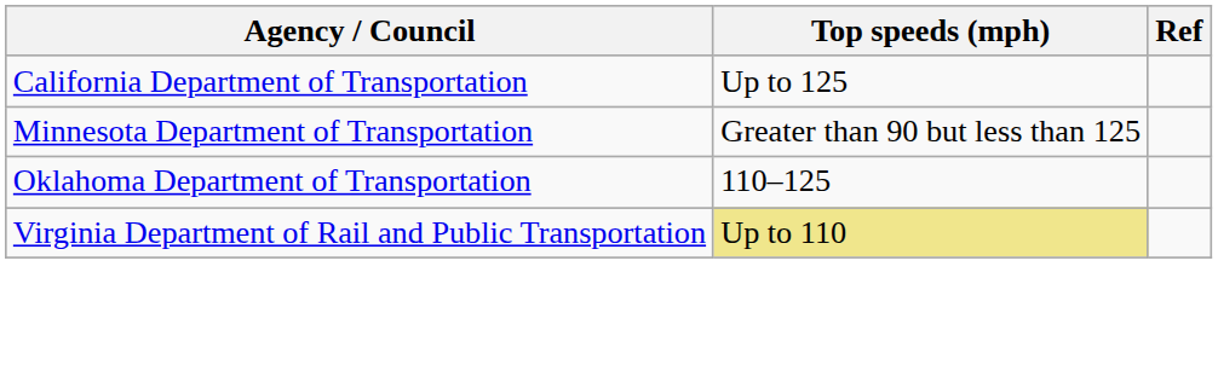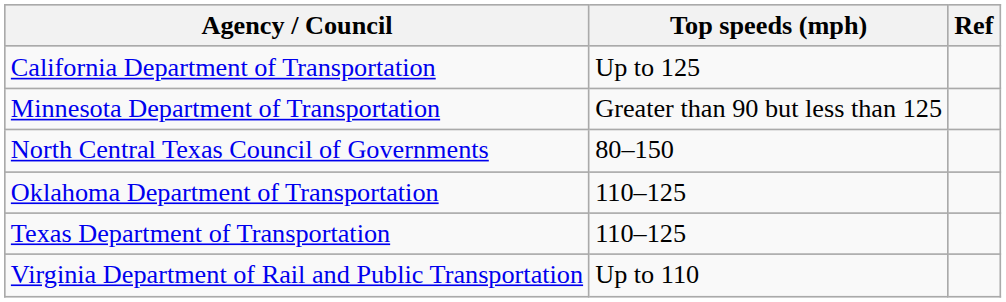+ row: North Central Texas Council of Governments | 80–150
+ row: Texas Department of Transportation | 110–125
Virginia Department of Rail and Public Transportation | Top speeds (mph): khaki background -> no background
